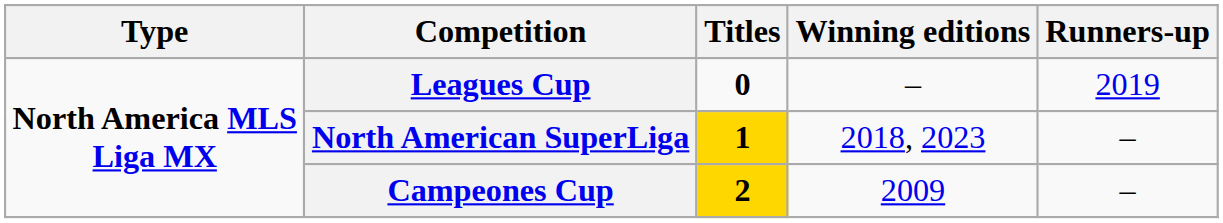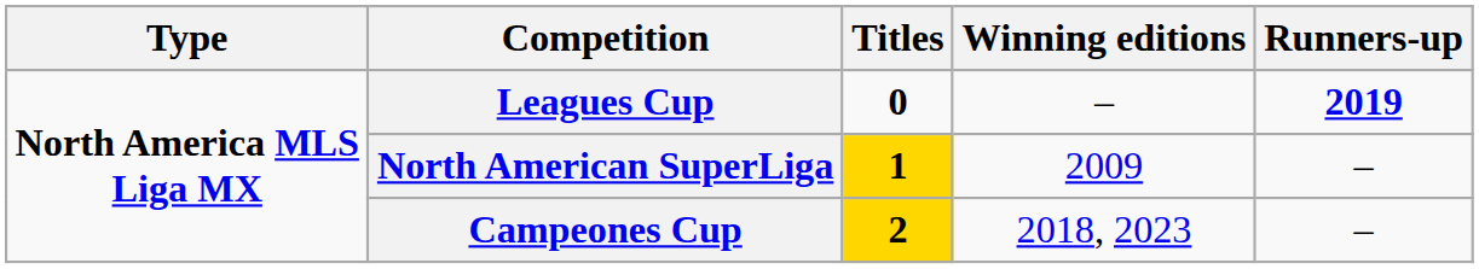Leagues Cup | Runners-up: normal -> bold
North American SuperLiga | Winning editions: 2018, 2023 -> 2009
Campeones Cup | Winning editions: 2009 -> 2018, 2023
